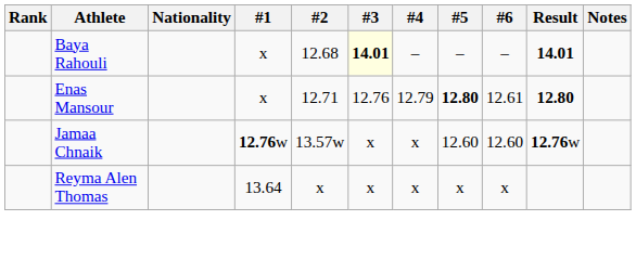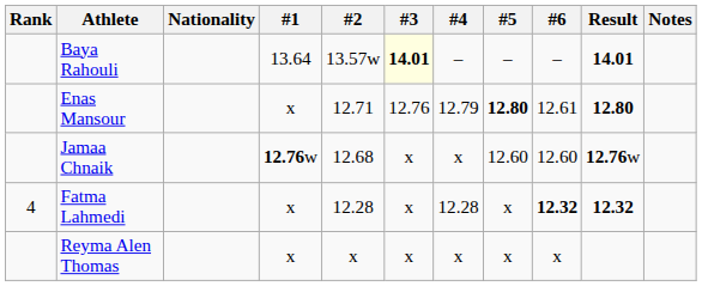Baya Rahouli | #1: x -> 13.64
Baya Rahouli | #2: 12.68 -> 13.57w
Jamaa Chnaik | #2: 13.57w -> 12.68
+ row: 4 | Fatma Lahmedi | x | 12.28 | x | 12.28 | x | 12.32 | 12.32
Reyma Alen Thomas | #1: 13.64 -> x
